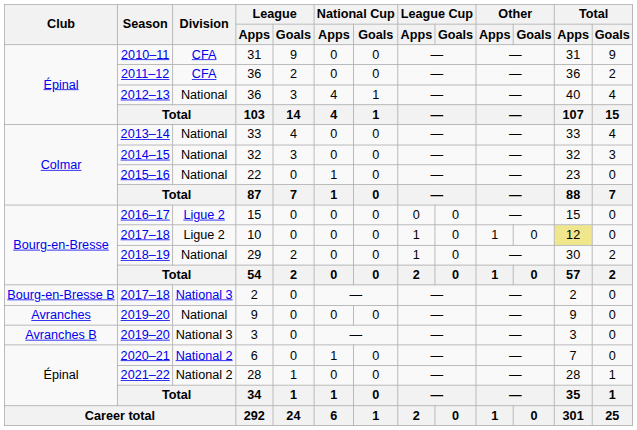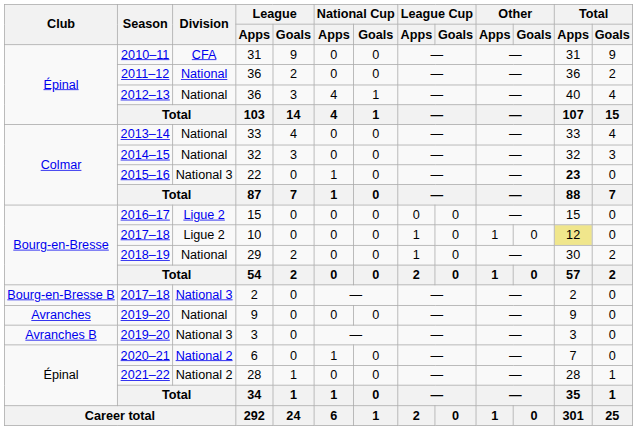2011–12 / 36 | Division: CFA -> National
22 | Division: National -> National 3
22 | Total / Apps: normal -> bold
